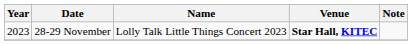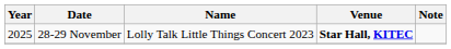28-29 November | Year: 2023 -> 2025
